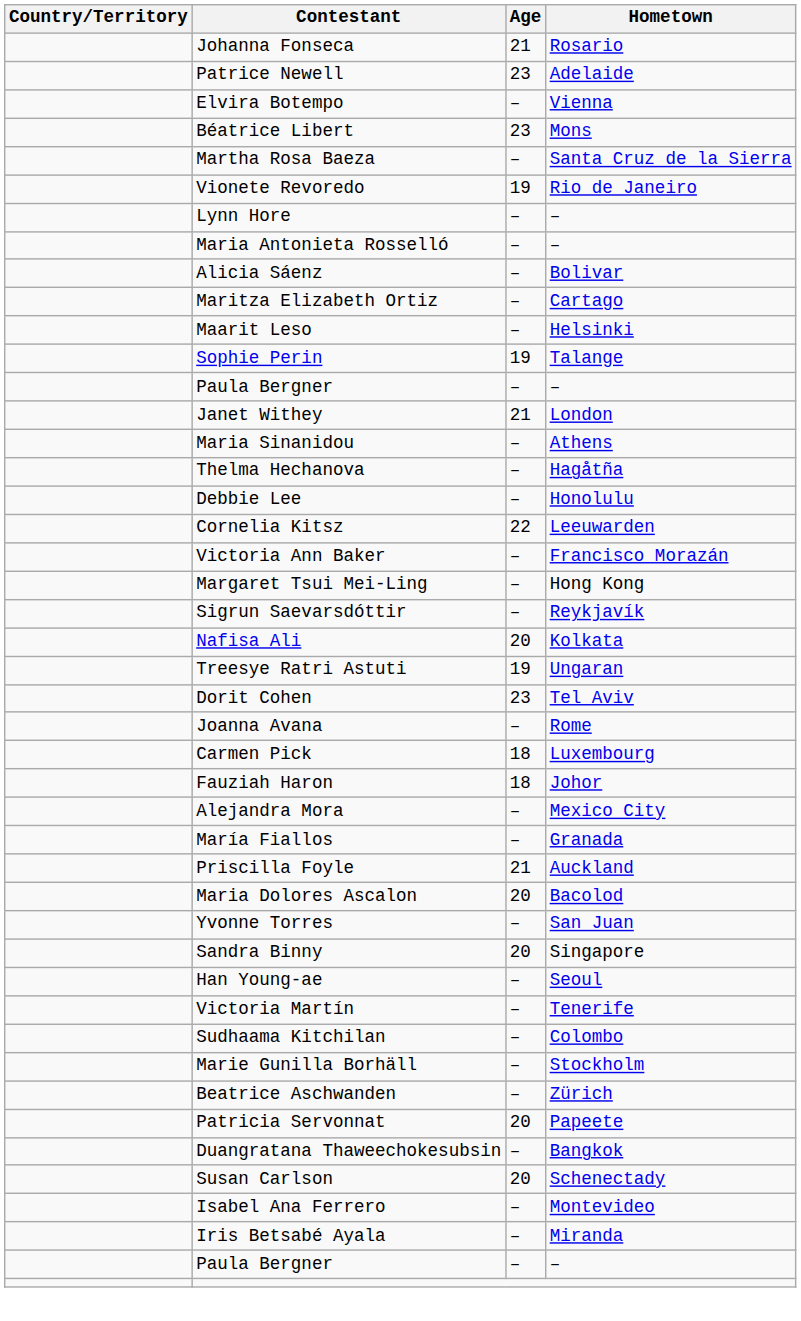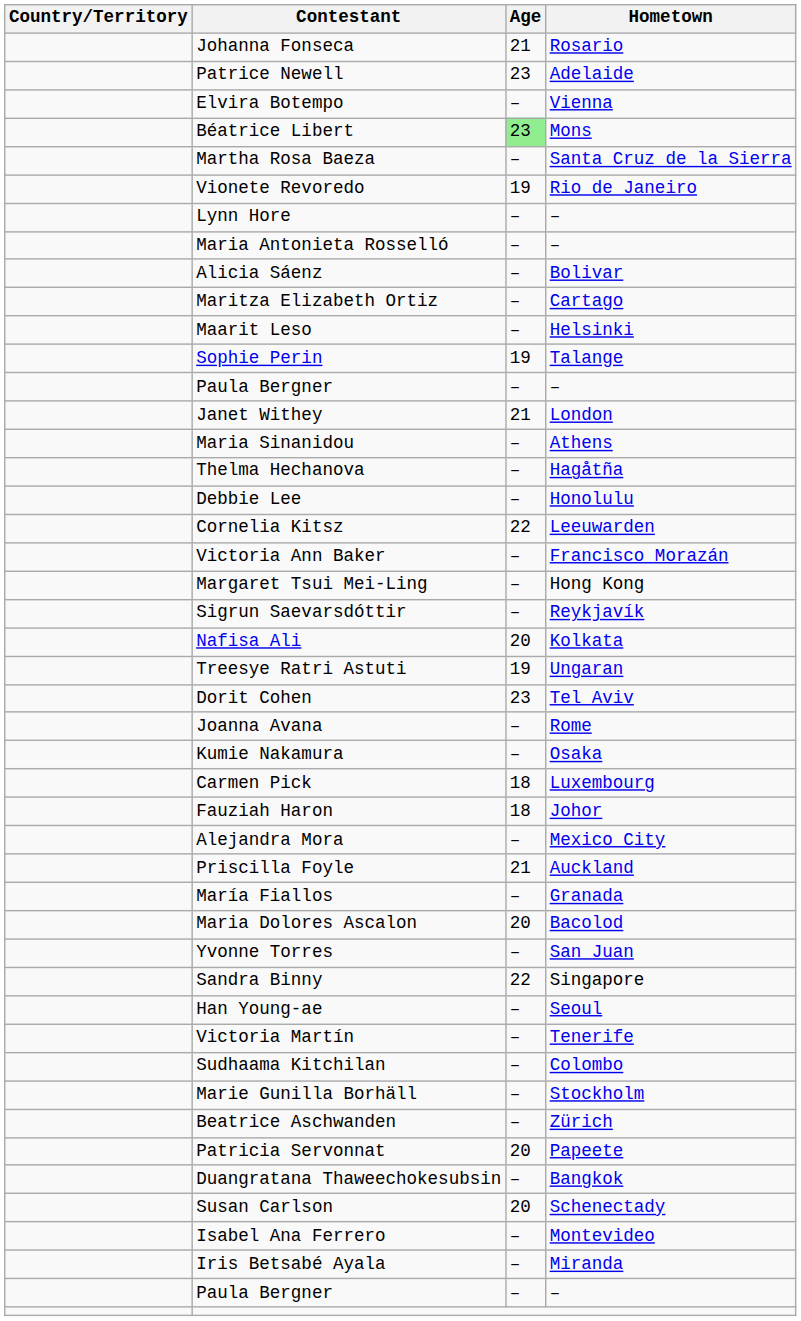Béatrice Libert | Age: no background -> lightgreen background
+ row: Kumie Nakamura | – | Osaka
rows swapped: Priscilla Foyle <-> María Fiallos
Sandra Binny | Age: 20 -> 22
